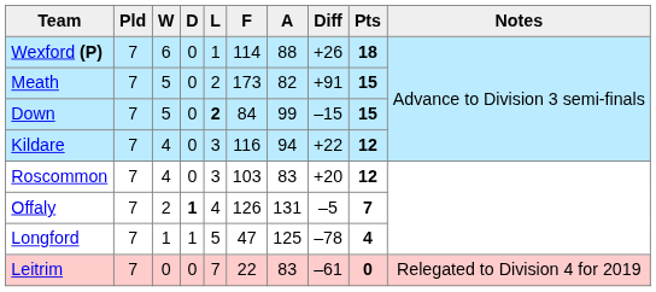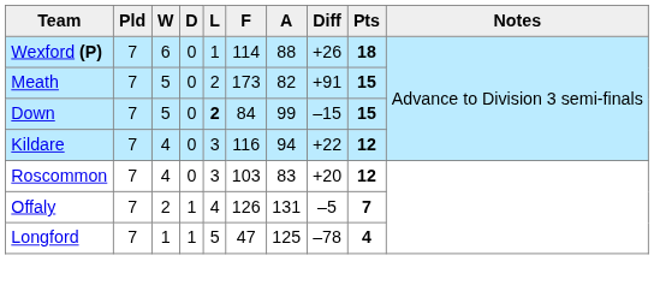Offaly | D: bold -> normal
- row: Leitrim | 7 | 0 | 0 | 7 | 22 | 83 | –61 | 0 | Relegated to Division 4 for 2019
